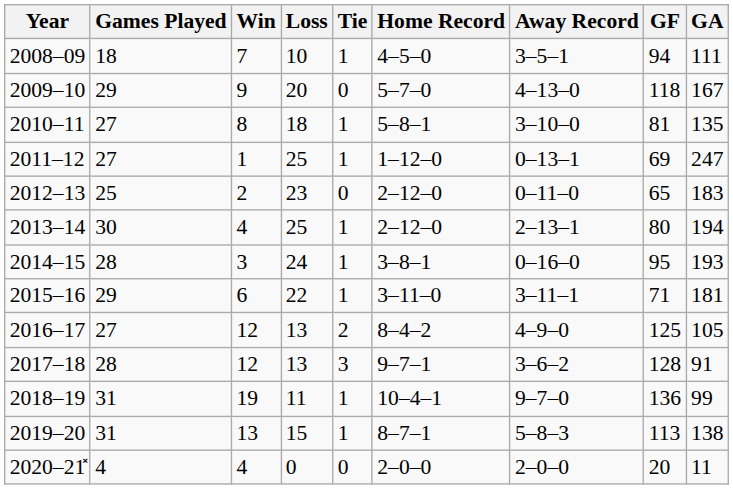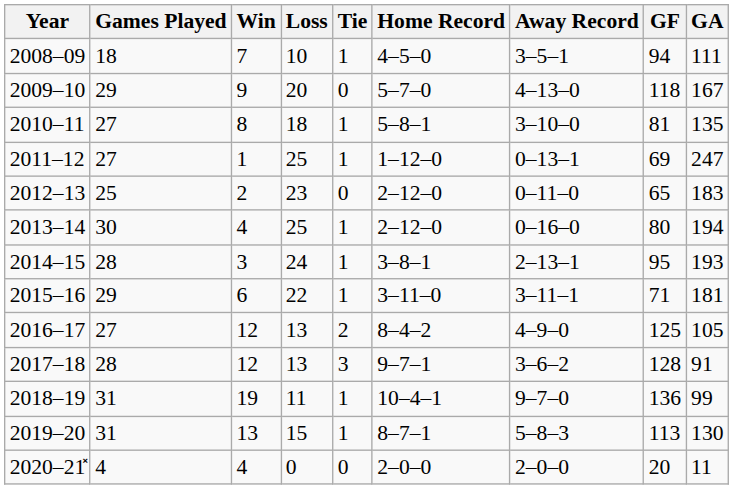2013–14 | Away Record: 2–13–1 -> 0–16–0
2014–15 | Away Record: 0–16–0 -> 2–13–1
2019–20 | GA: 138 -> 130
